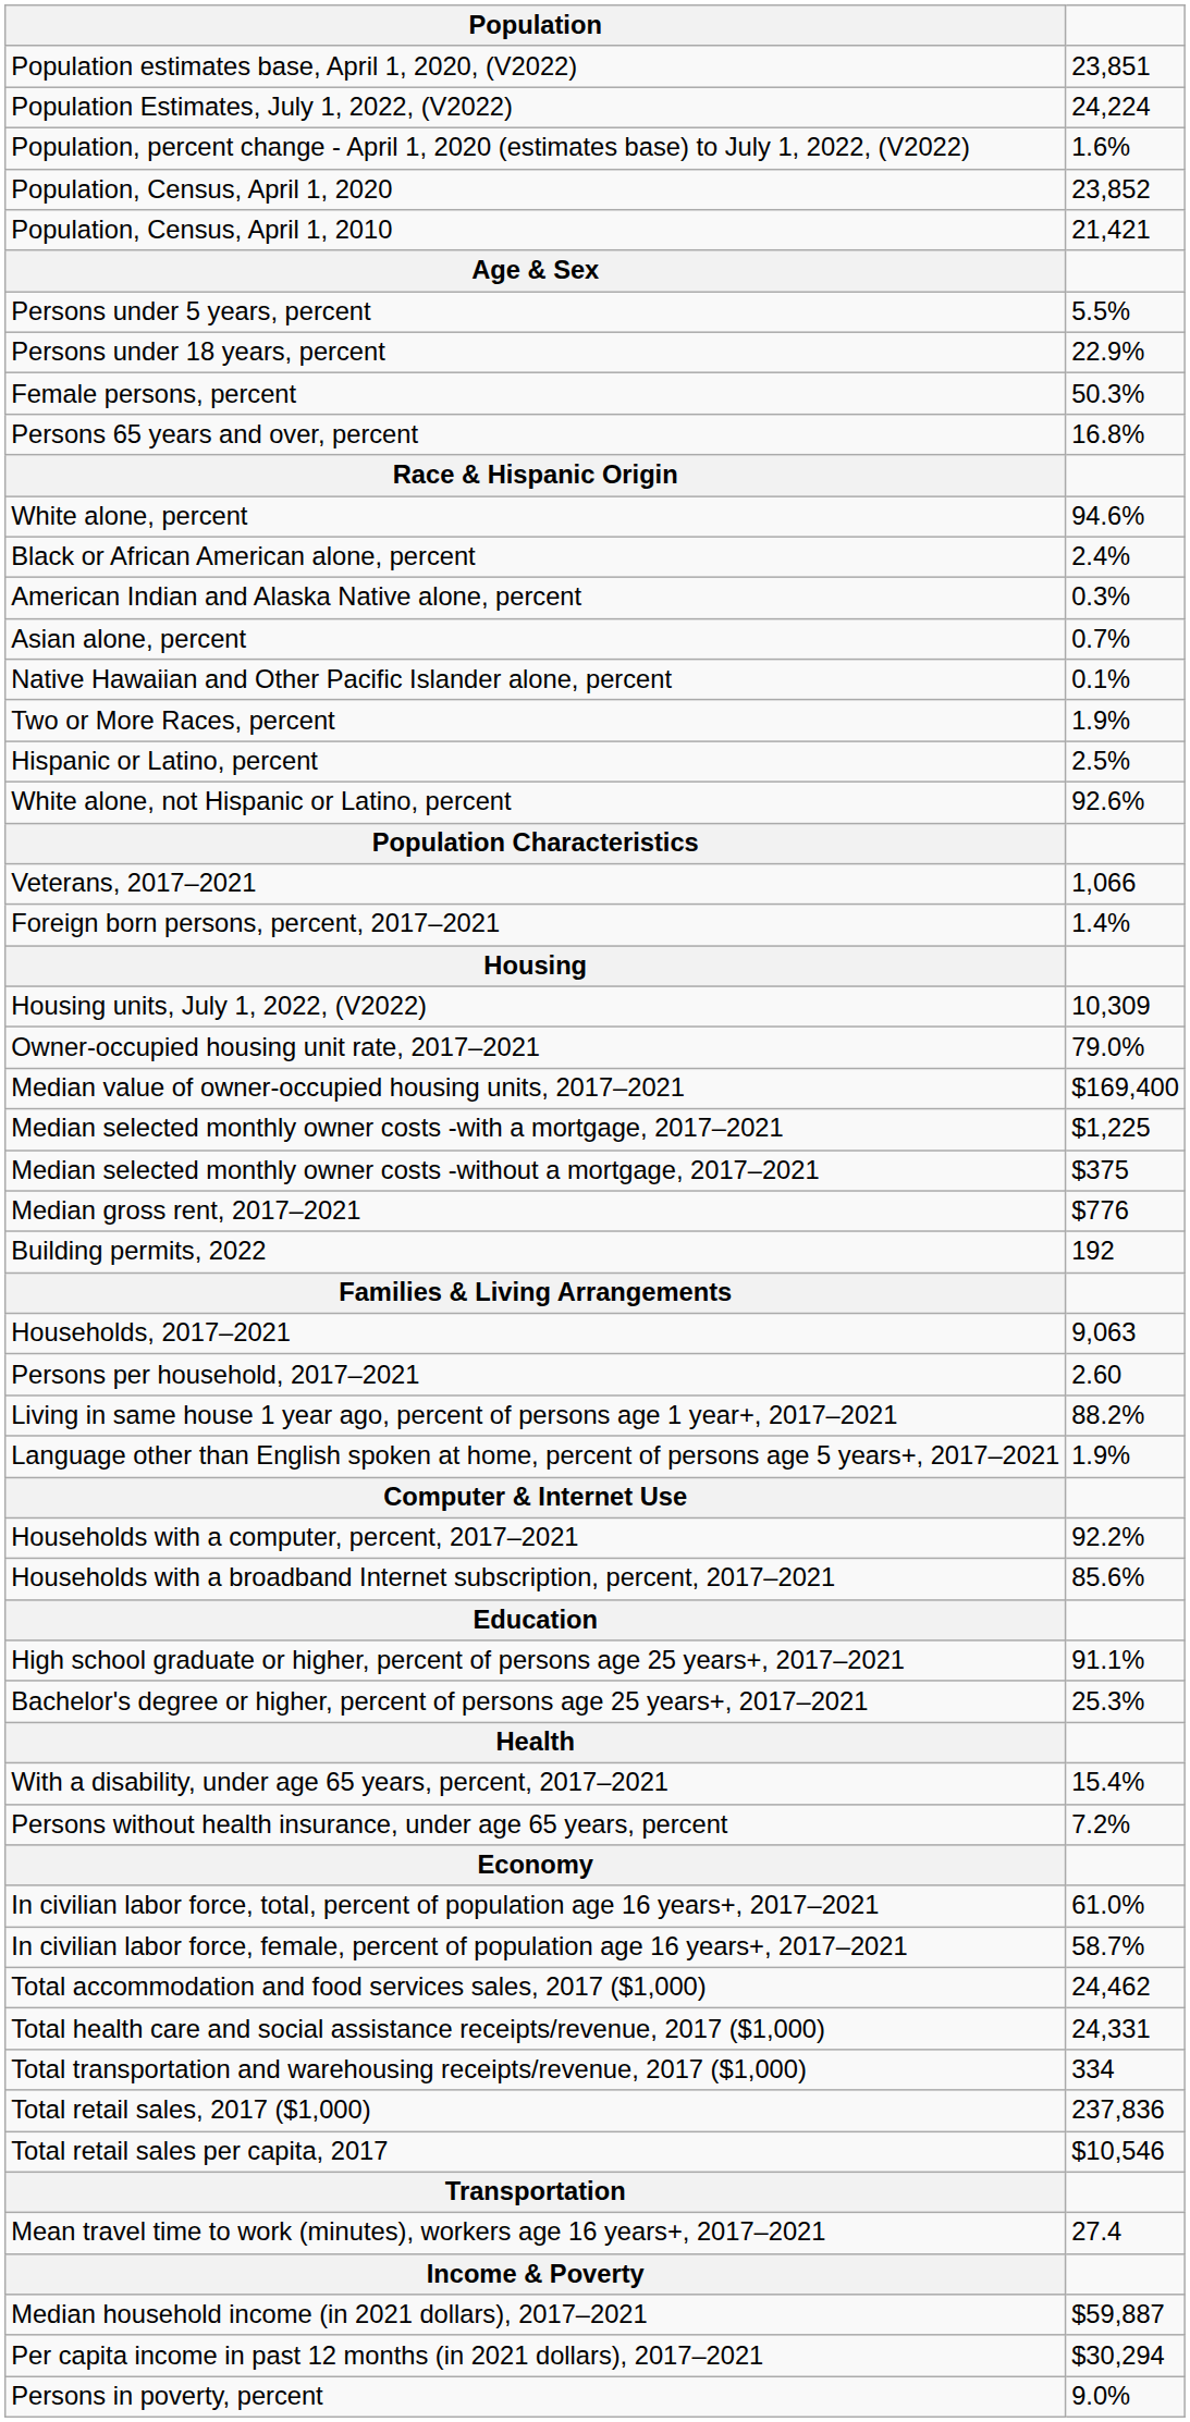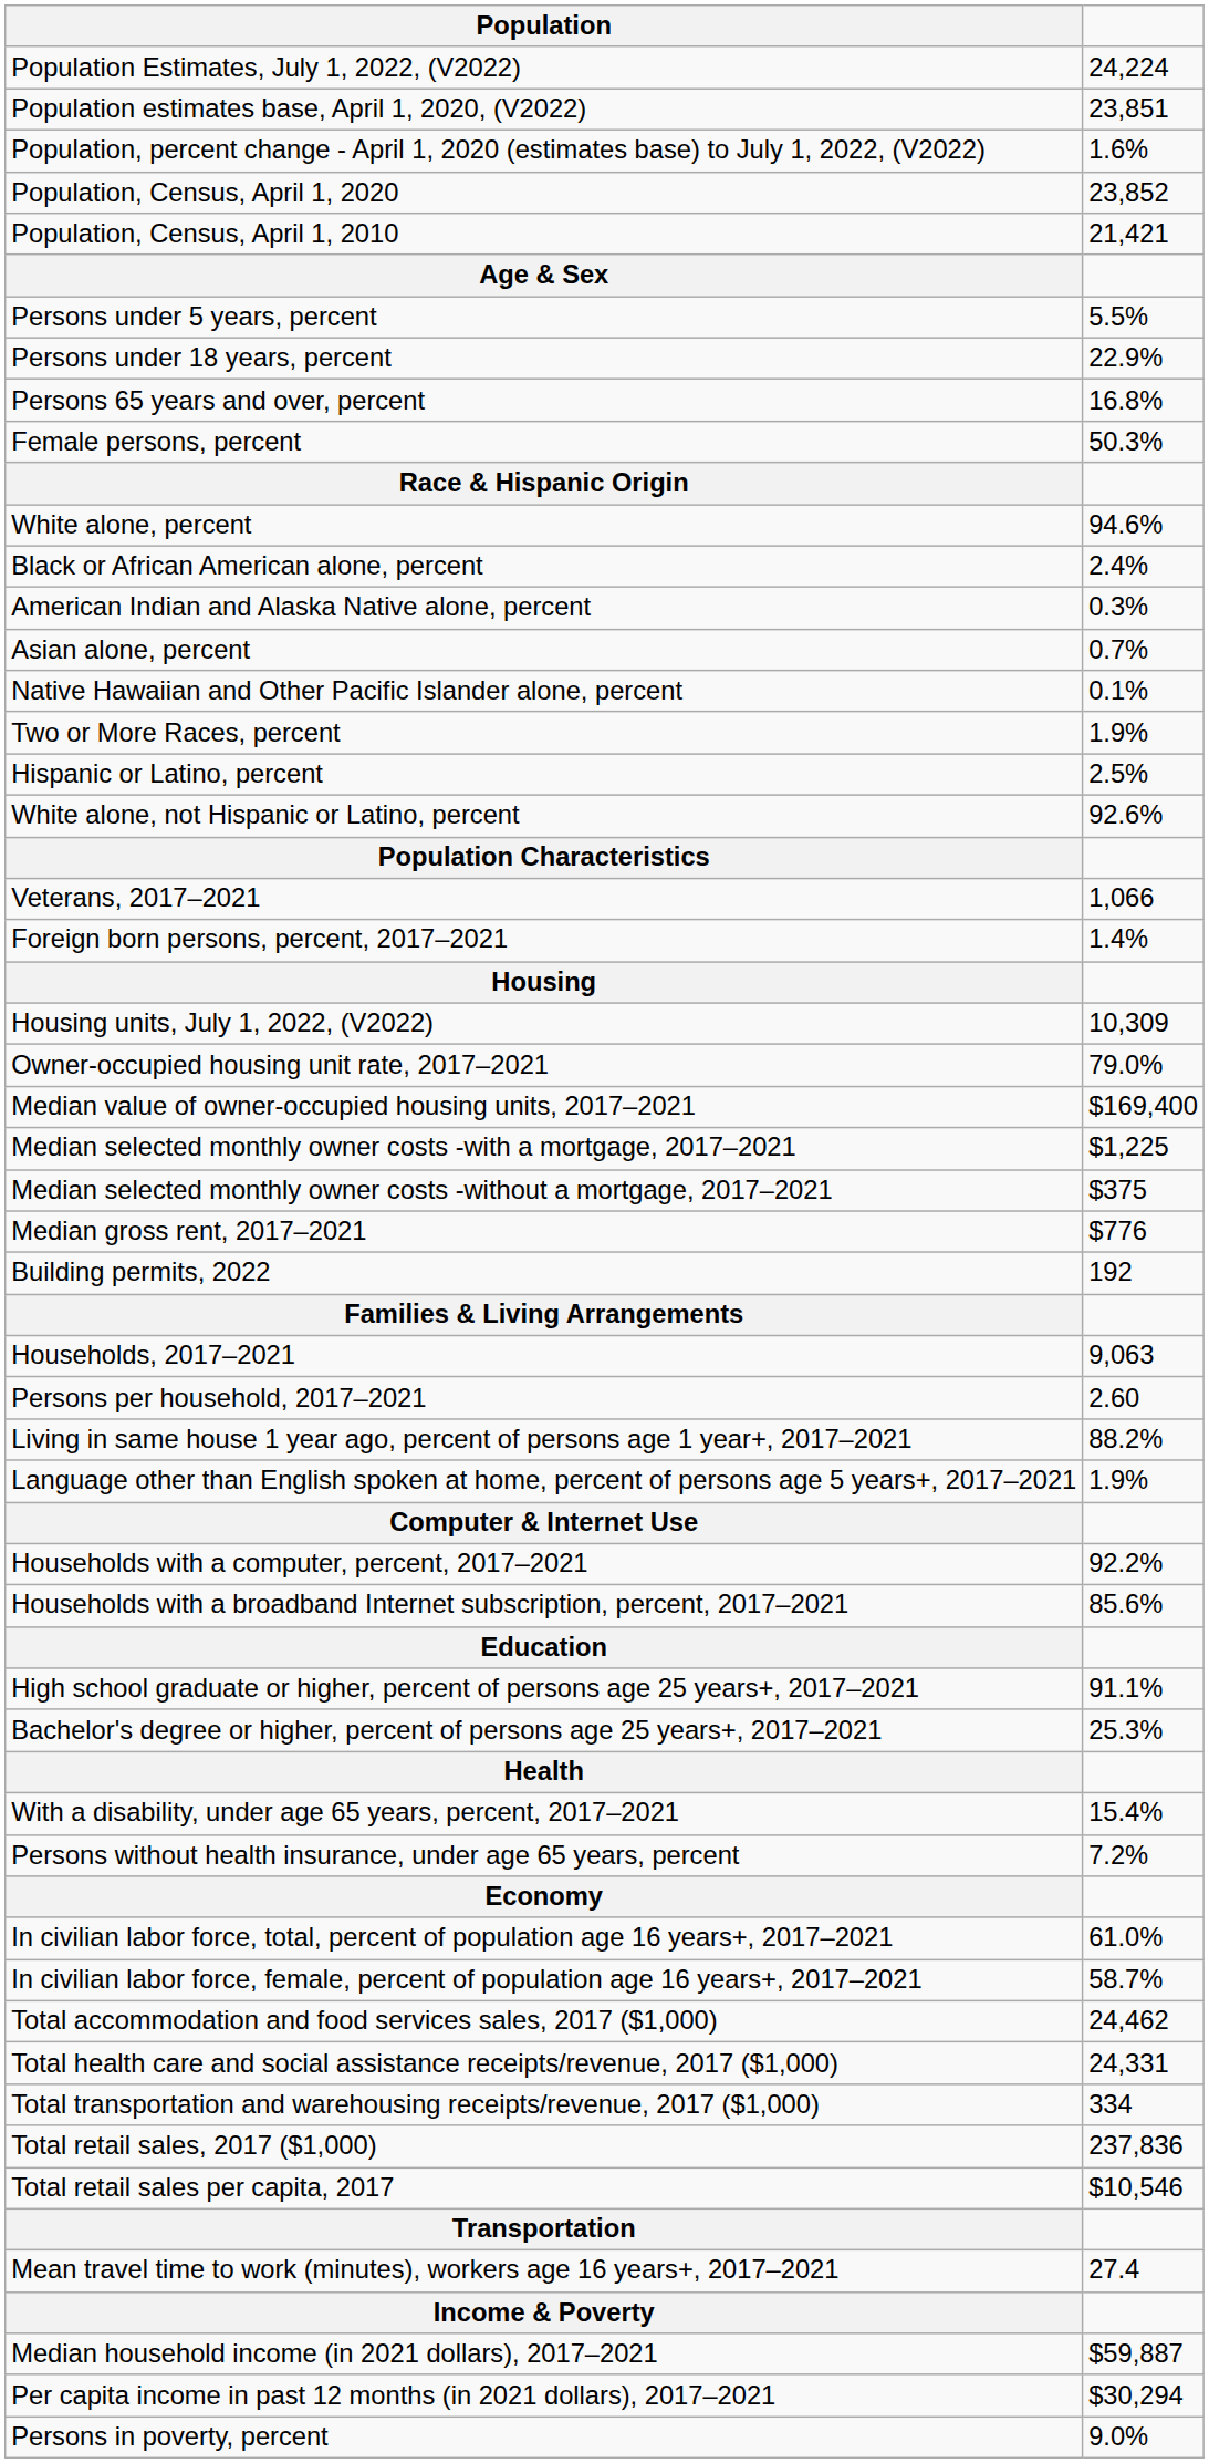rows swapped: Population Estimates, July 1, 2022, (V2022) <-> Population estimates base, April 1, 2020, (V2022)
rows swapped: Persons 65 years and over, percent <-> Female persons, percent
